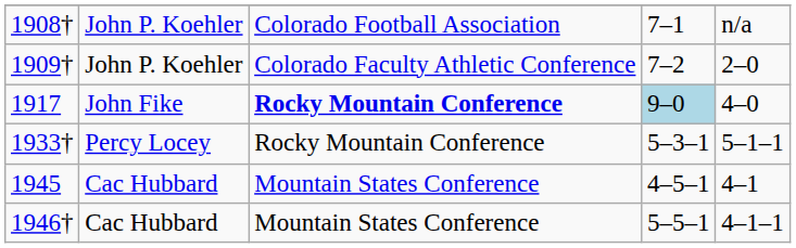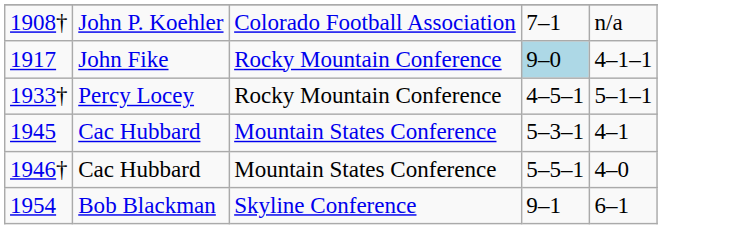- row: 1909† | John P. Koehler | Colorado Faculty Athletic Conference | 7–2 | 2–0
1917 | column 3: bold -> normal
1917 | column 5: 4–0 -> 4–1–1
1933† | column 4: 5–3–1 -> 4–5–1
1945 | column 4: 4–5–1 -> 5–3–1
1946† | column 5: 4–1–1 -> 4–0
+ row: 1954 | Bob Blackman | Skyline Conference | 9–1 | 6–1
